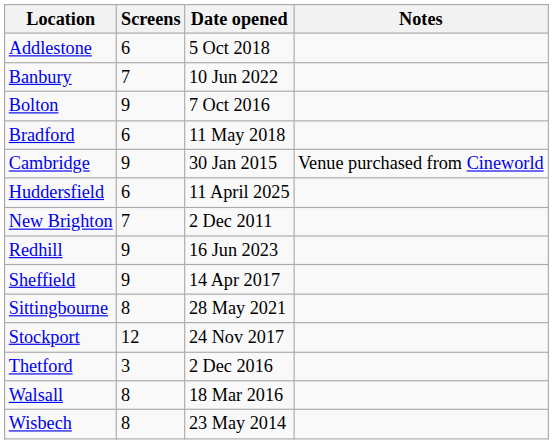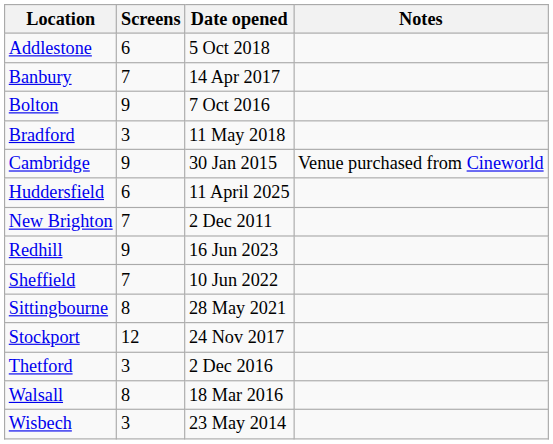Banbury | Date opened: 10 Jun 2022 -> 14 Apr 2017
Bradford | Screens: 6 -> 3
Sheffield | Screens: 9 -> 7
Sheffield | Date opened: 14 Apr 2017 -> 10 Jun 2022
Wisbech | Screens: 8 -> 3
